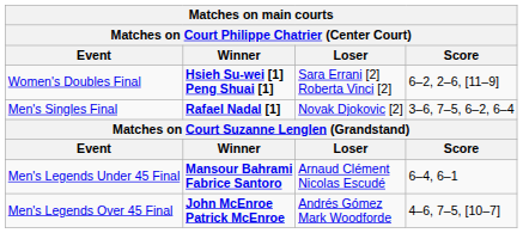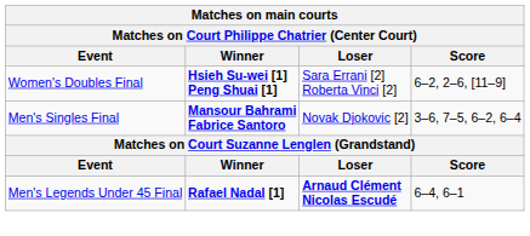Men's Singles Final | Winner: Rafael Nadal [1] -> Mansour Bahrami Fabrice Santoro
Men's Legends Under 45 Final | Winner: Mansour Bahrami Fabrice Santoro -> Rafael Nadal [1]
Men's Legends Under 45 Final | Loser: normal -> bold
- row: Men's Legends Over 45 Final | John McEnroe Patrick McEnroe | Andrés Gómez Mark Woodforde | 4–6, 7–5, [10–7]
